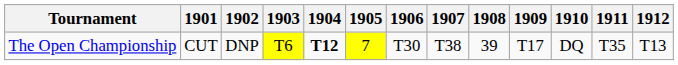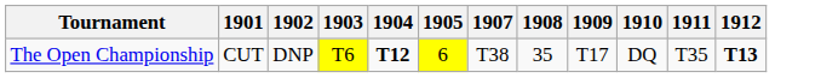- column: 1906 | T30
The Open Championship | 1905: 7 -> 6
The Open Championship | 1908: 39 -> 35
The Open Championship | 1912: normal -> bold
